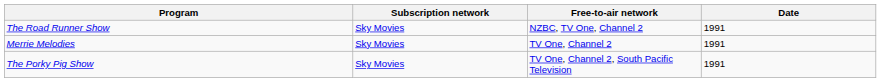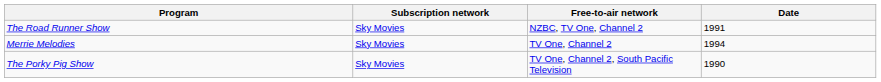Merrie Melodies | Date: 1991 -> 1994
The Porky Pig Show | Date: 1991 -> 1990
